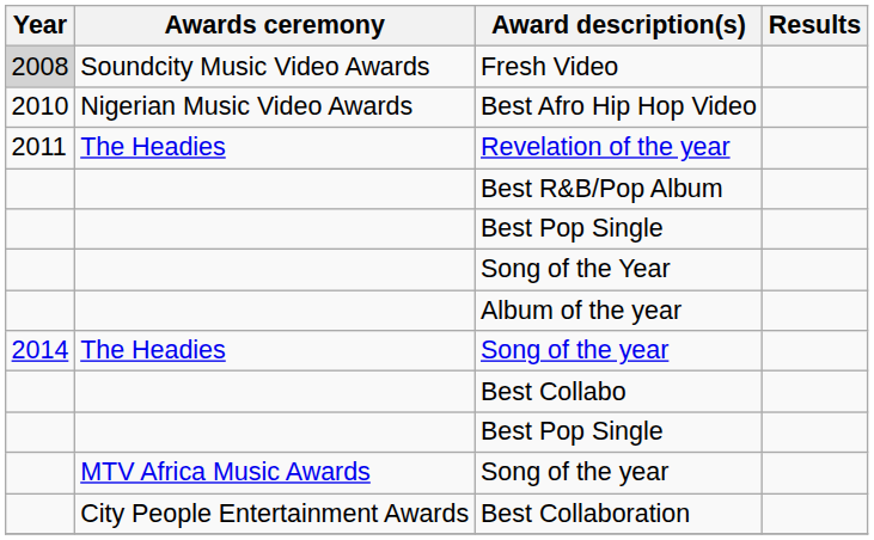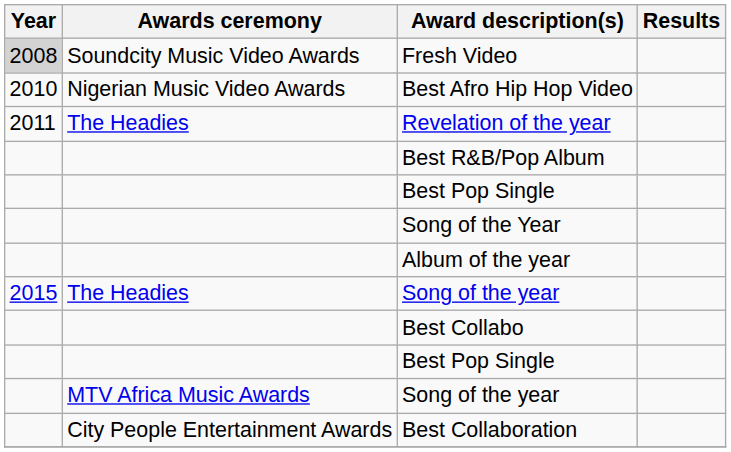The Headies / Song of the year | Year: 2014 -> 2015
